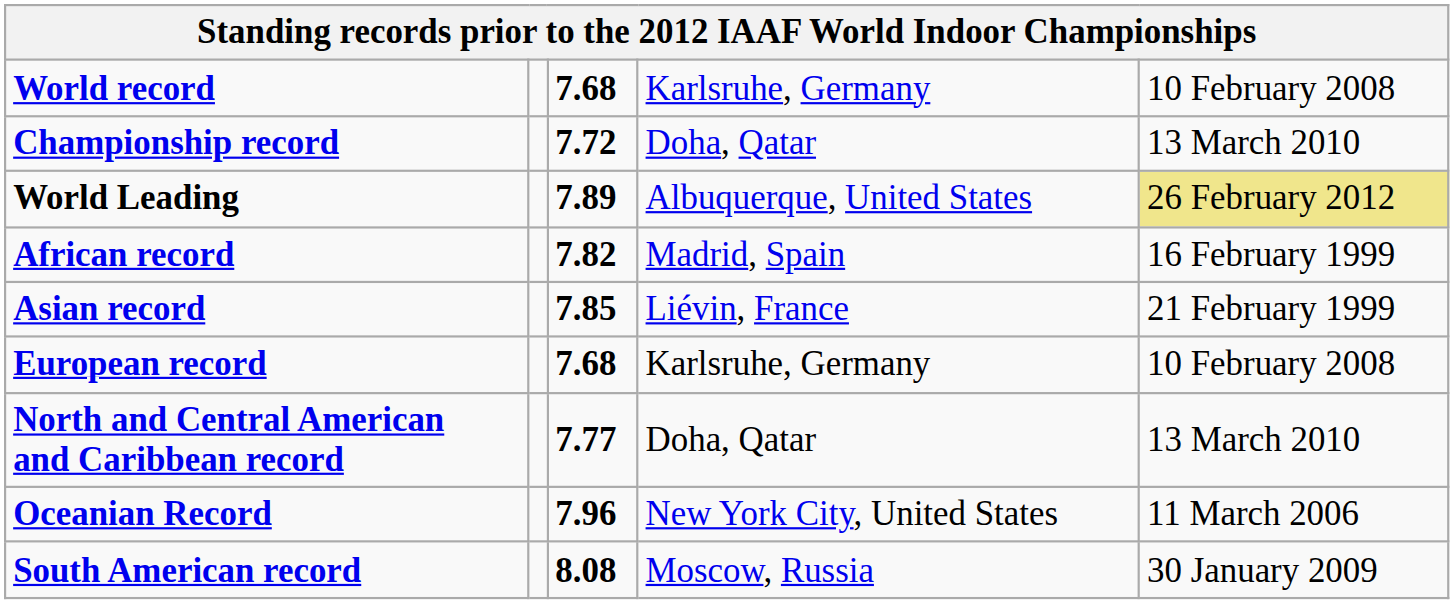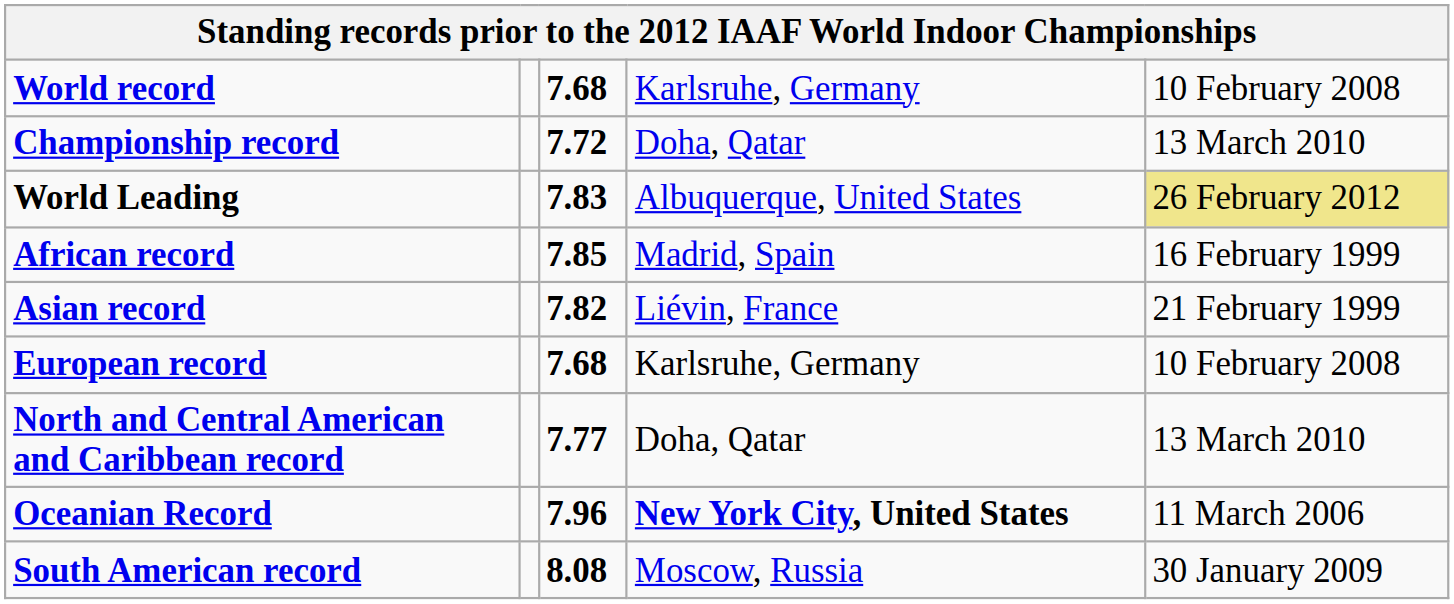World Leading | column 3: 7.89 -> 7.83
African record | column 3: 7.82 -> 7.85
Asian record | column 3: 7.85 -> 7.82
Oceanian Record | column 4: normal -> bold
